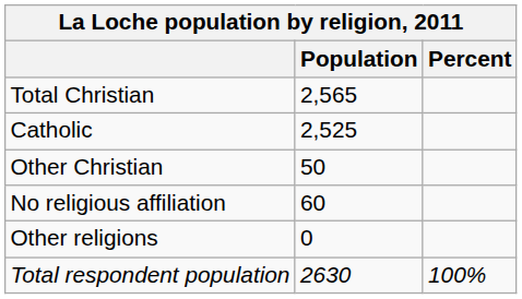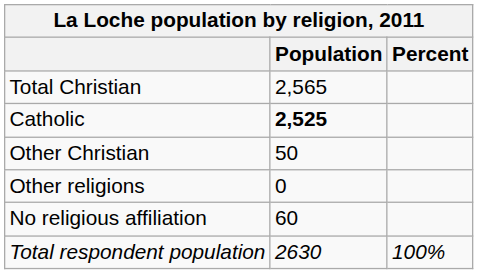Catholic | Population: normal -> bold
rows swapped: Other religions <-> No religious affiliation
